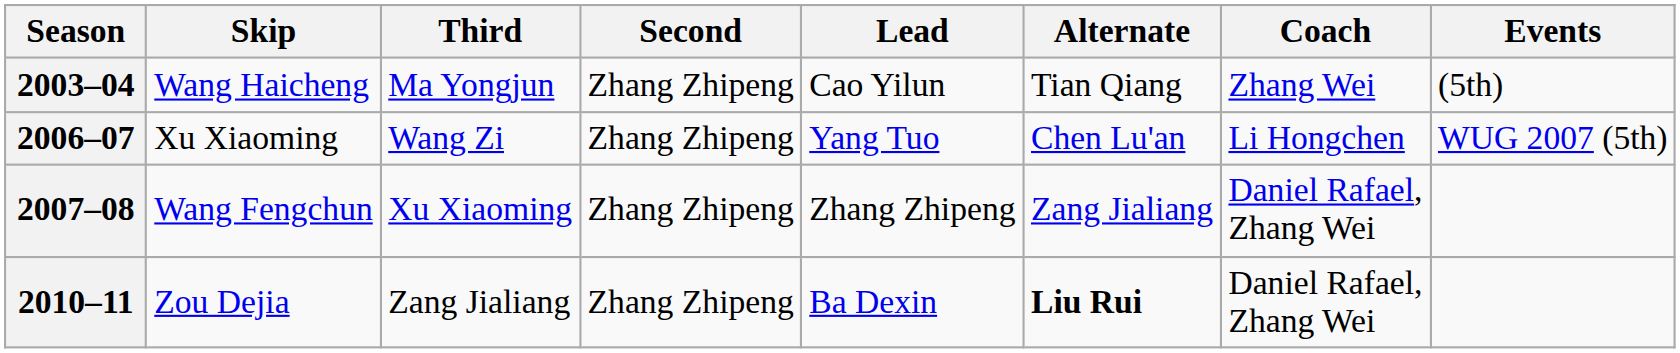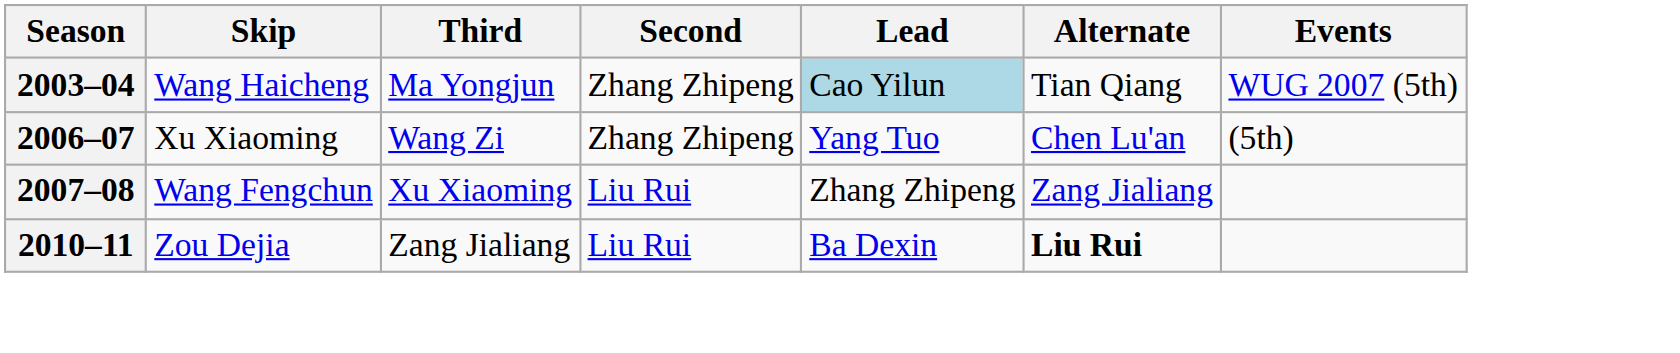- column: Coach | Zhang Wei | Li Hongchen | Daniel Rafael, Zhang Wei | Daniel Rafael, Zhang Wei
2003–04 | Lead: no background -> lightblue background
2003–04 | Events: (5th) -> WUG 2007 (5th)
2006–07 | Events: WUG 2007 (5th) -> (5th)
2007–08 | Second: Zhang Zhipeng -> Liu Rui
2010–11 | Second: Zhang Zhipeng -> Liu Rui
